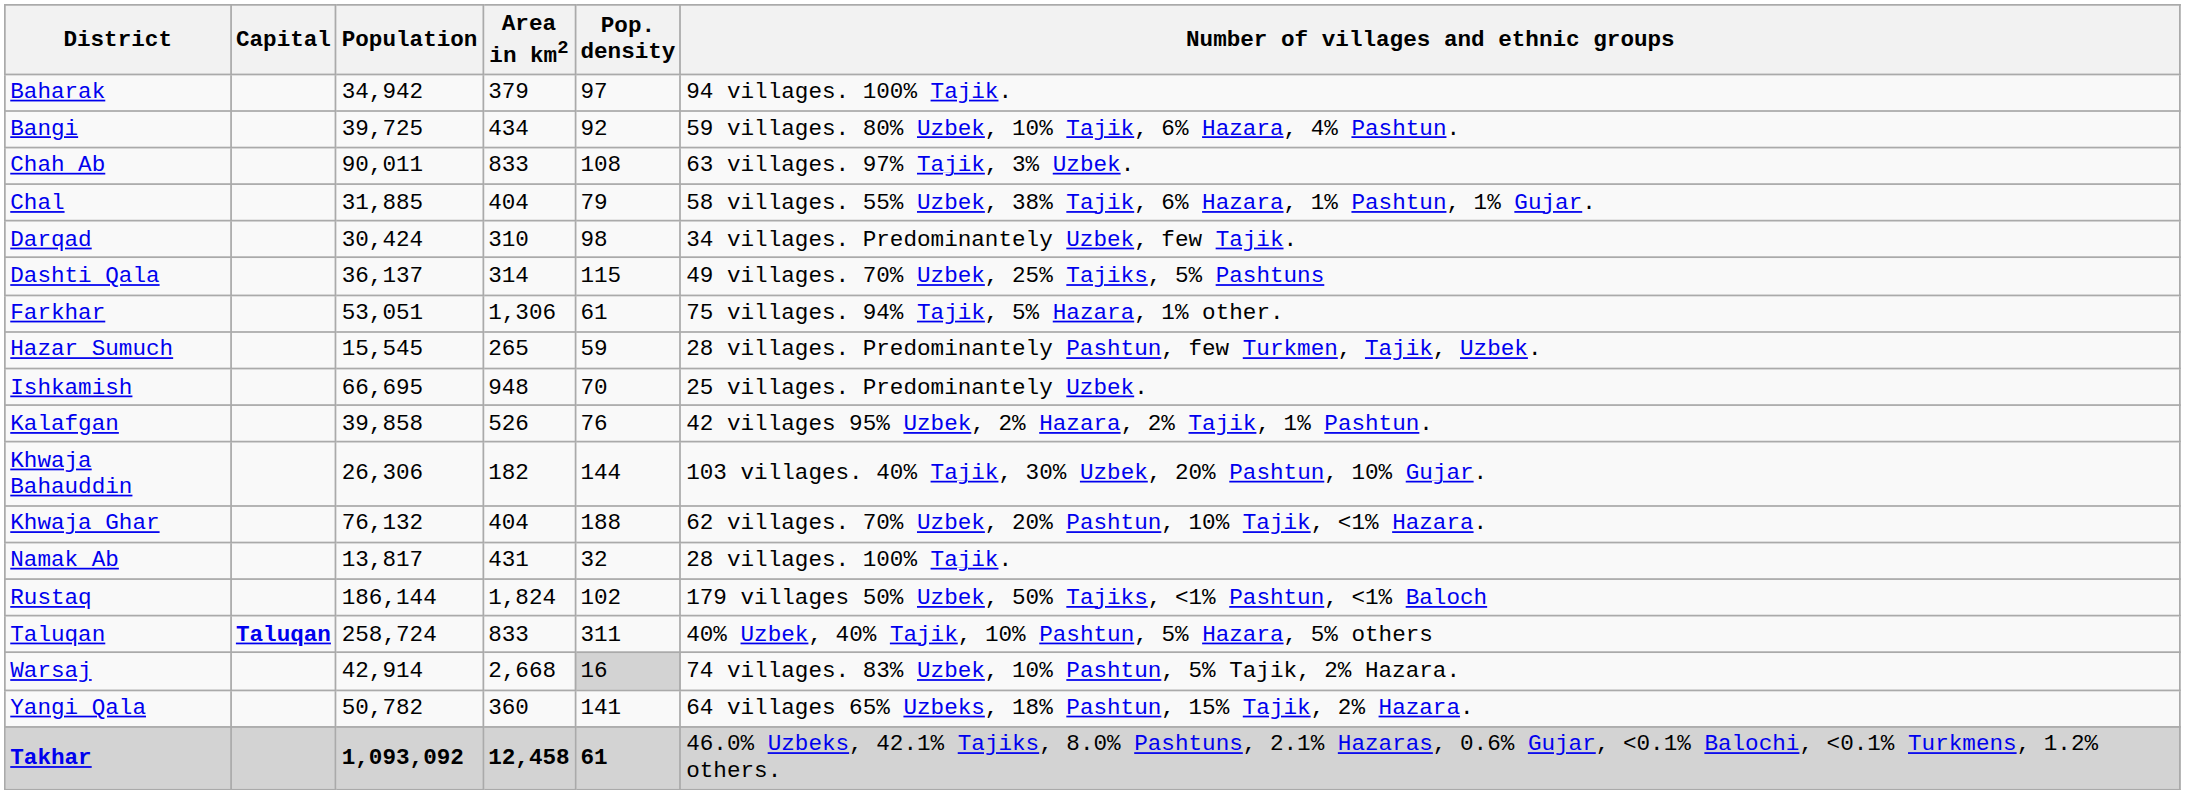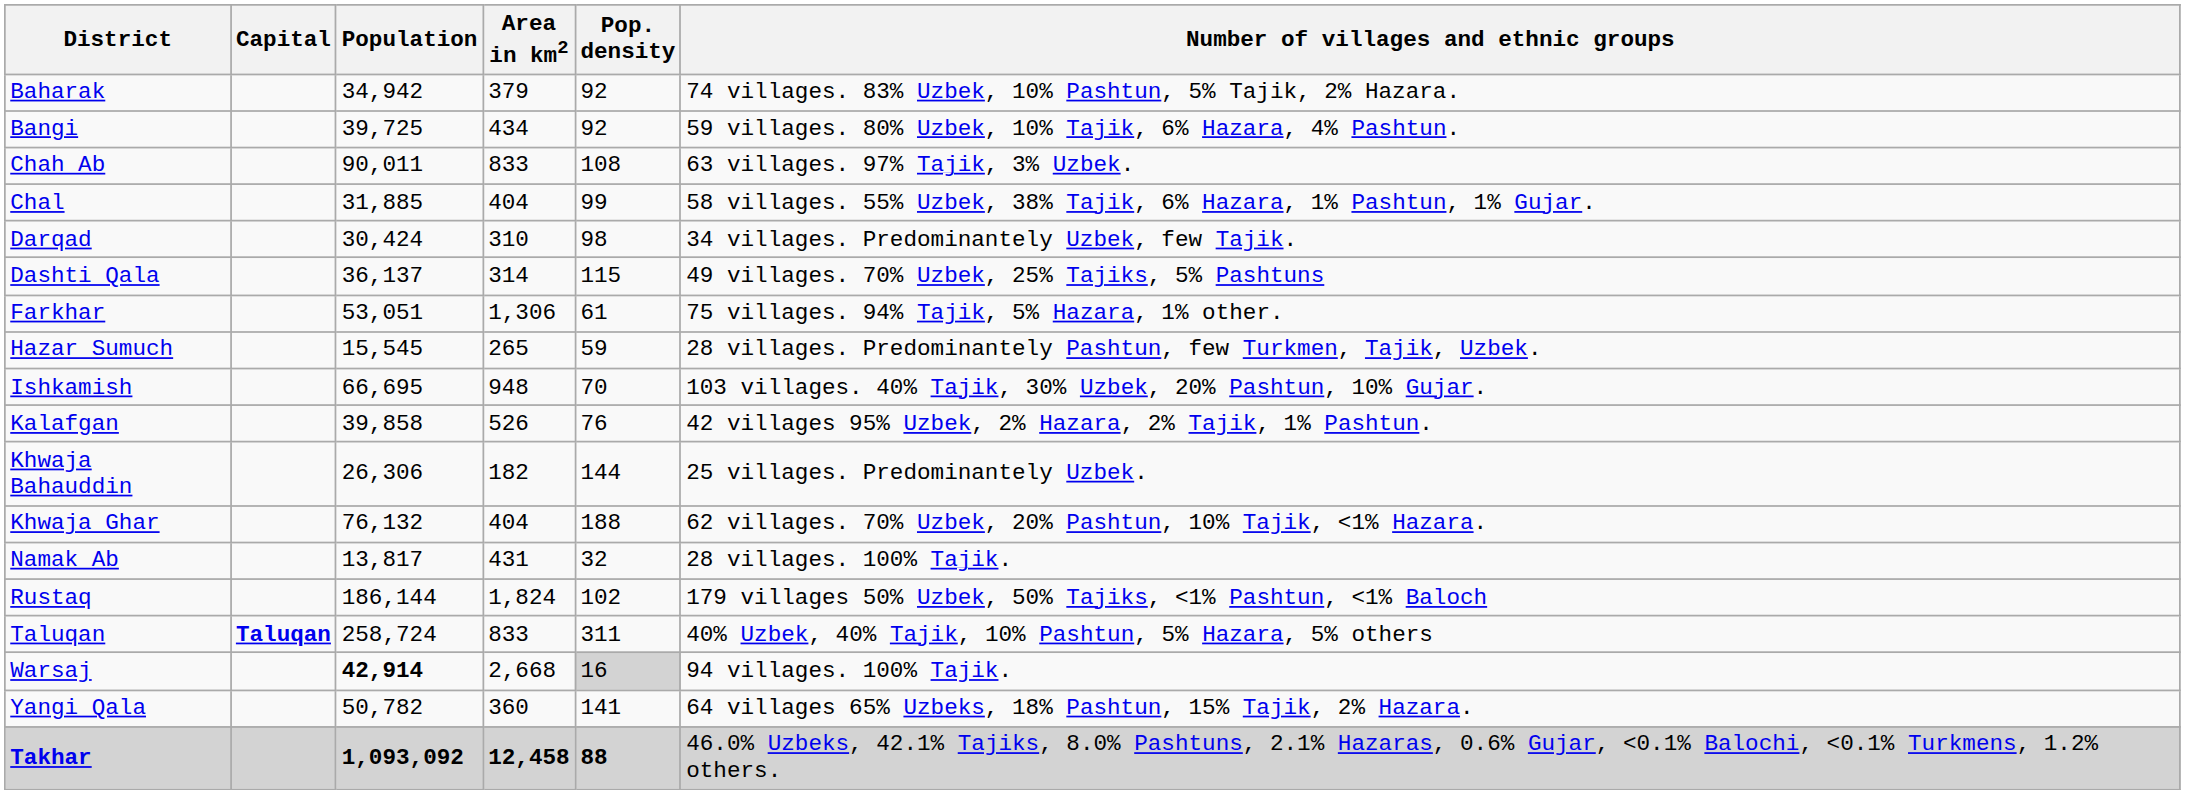Baharak | Pop. density: 97 -> 92
Baharak | Number of villages and ethnic groups: 94 villages. 100% Tajik. -> 74 villages. 83% Uzbek, 10% Pashtun, 5% Tajik, 2% Hazara.
Chal | Pop. density: 79 -> 99
Ishkamish | Number of villages and ethnic groups: 25 villages. Predominantely Uzbek. -> 103 villages. 40% Tajik, 30% Uzbek, 20% Pashtun, 10% Gujar.
Khwaja Bahauddin | Number of villages and ethnic groups: 103 villages. 40% Tajik, 30% Uzbek, 20% Pashtun, 10% Gujar. -> 25 villages. Predominantely Uzbek.
Warsaj | Population: normal -> bold
Warsaj | Number of villages and ethnic groups: 74 villages. 83% Uzbek, 10% Pashtun, 5% Tajik, 2% Hazara. -> 94 villages. 100% Tajik.
Takhar | Pop. density: 61 -> 88
